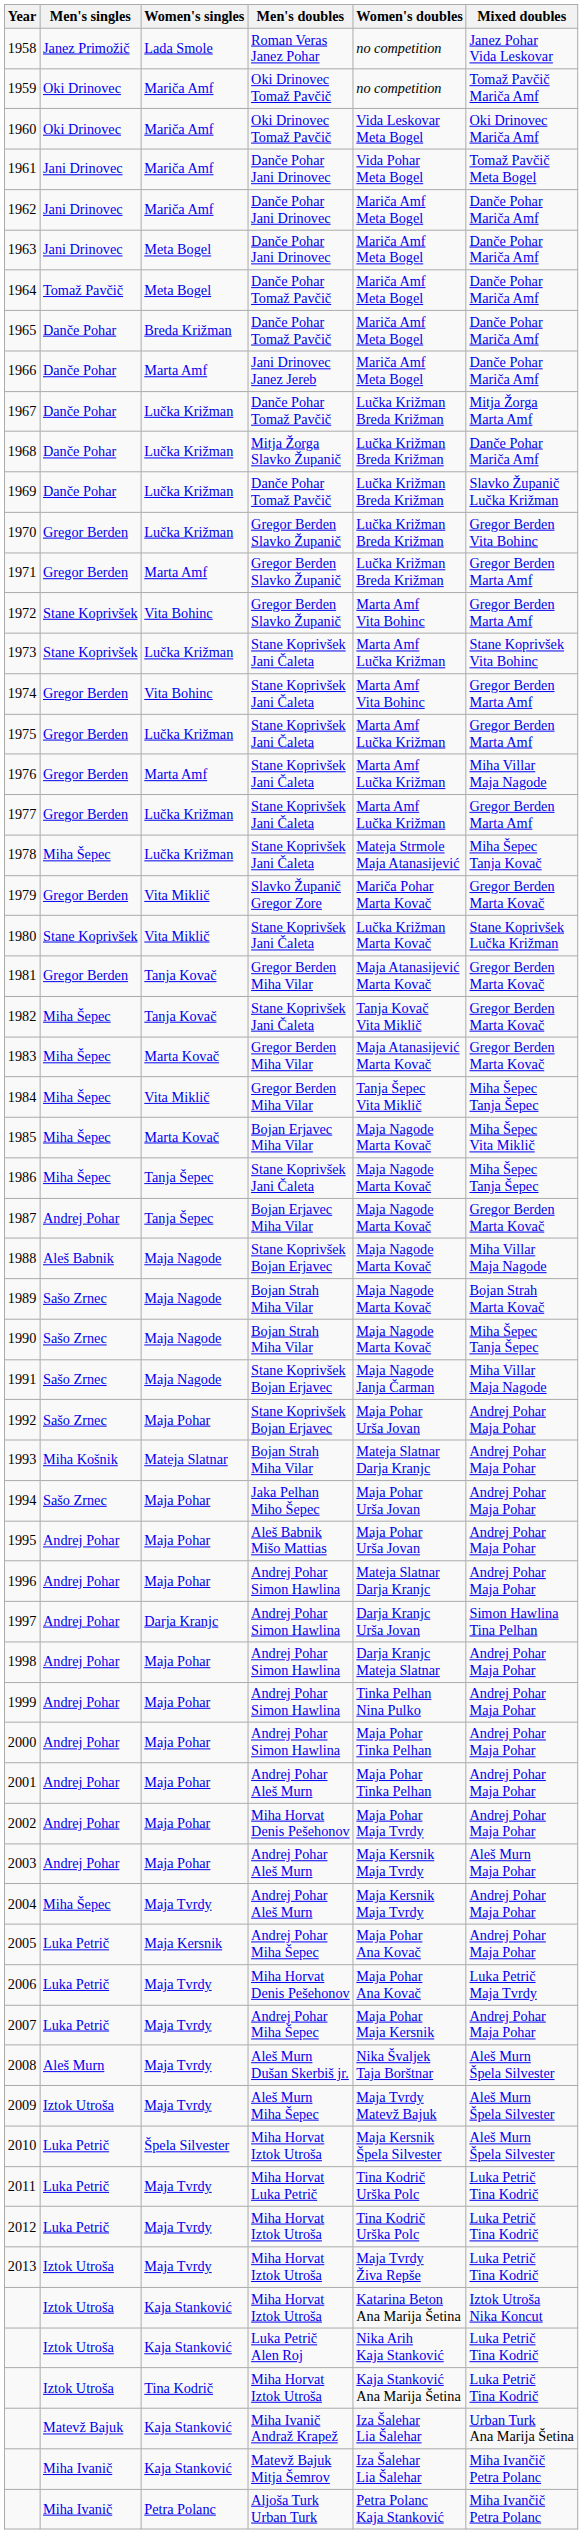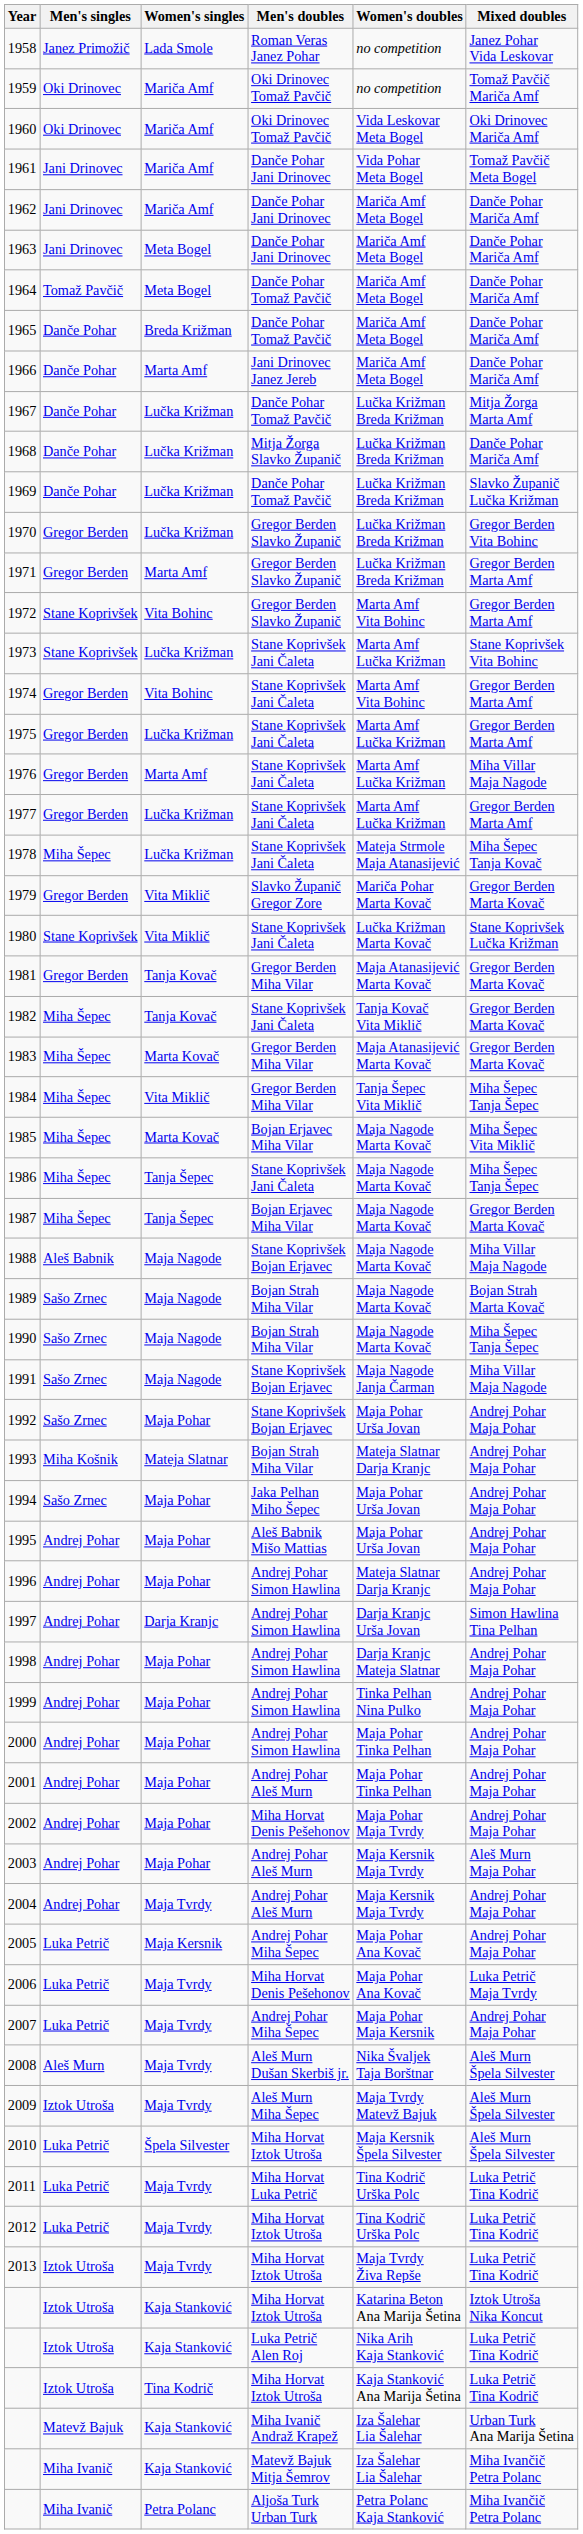1987 | Men's singles: Andrej Pohar -> Miha Šepec
2004 | Men's singles: Miha Šepec -> Andrej Pohar
